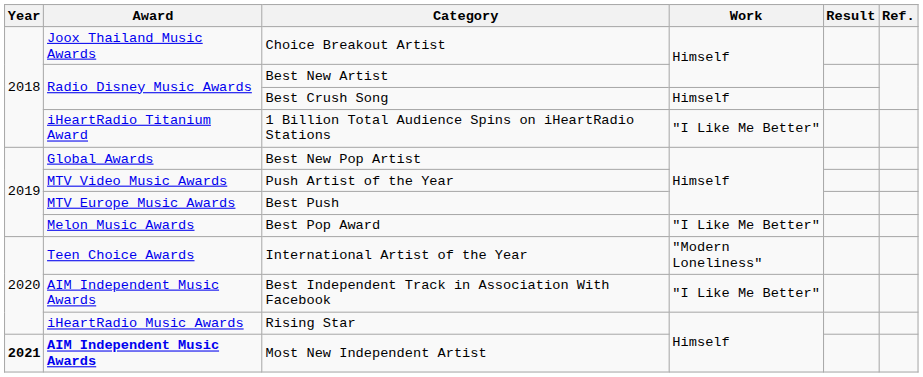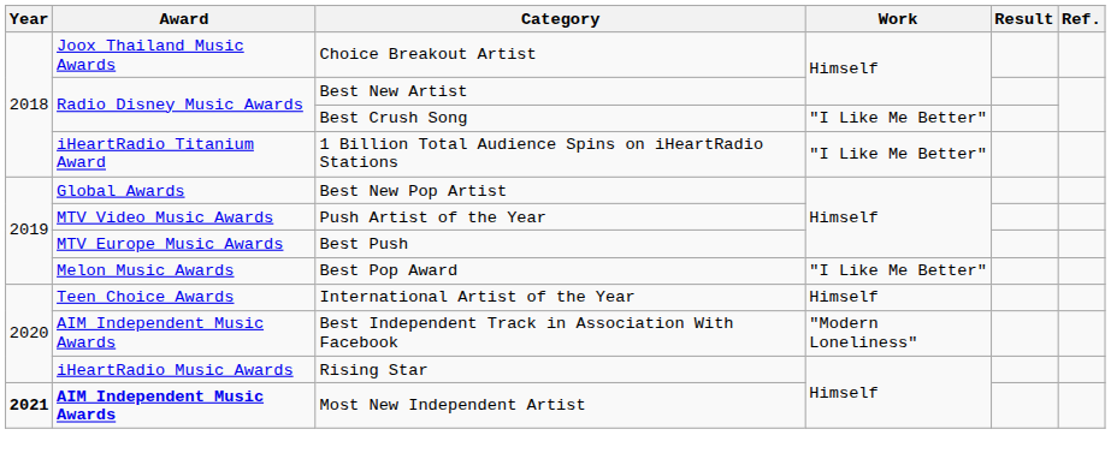Best Crush Song | Work: Himself -> "I Like Me Better"
International Artist of the Year | Work: "Modern Loneliness" -> Himself
Best Independent Track in Association With Facebook | Work: "I Like Me Better" -> "Modern Loneliness"
